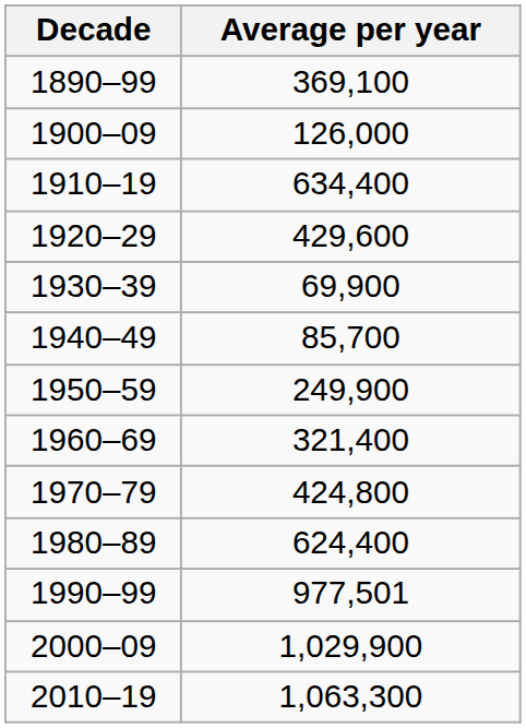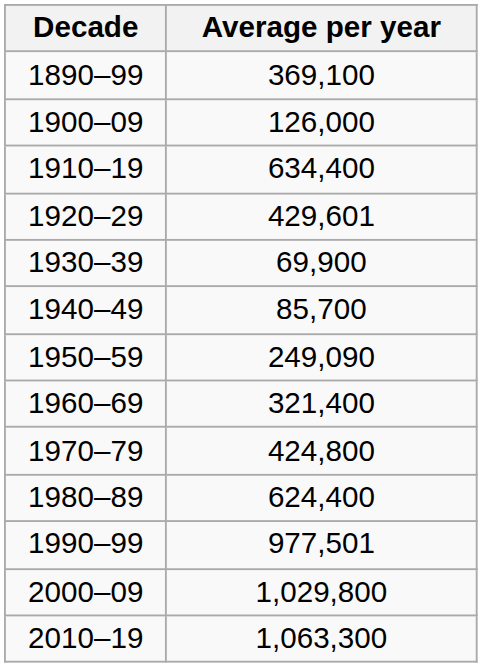1920–29 | Average per year: 429,600 -> 429,601
1950–59 | Average per year: 249,900 -> 249,090
2000–09 | Average per year: 1,029,900 -> 1,029,800
